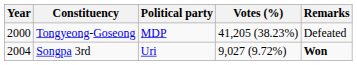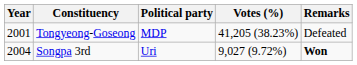Tongyeong-Goseong | Year: 2000 -> 2001
